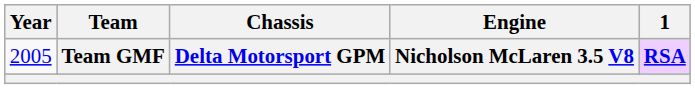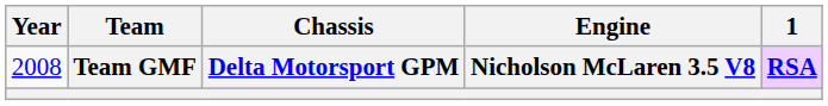Team GMF | Year: 2005 -> 2008
